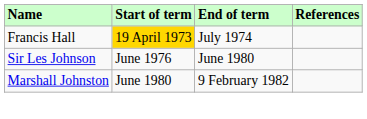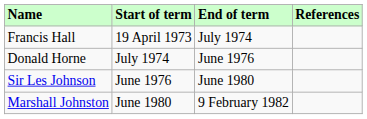Francis Hall | Start of term: gold background -> no background
+ row: Donald Horne | July 1974 | June 1976
